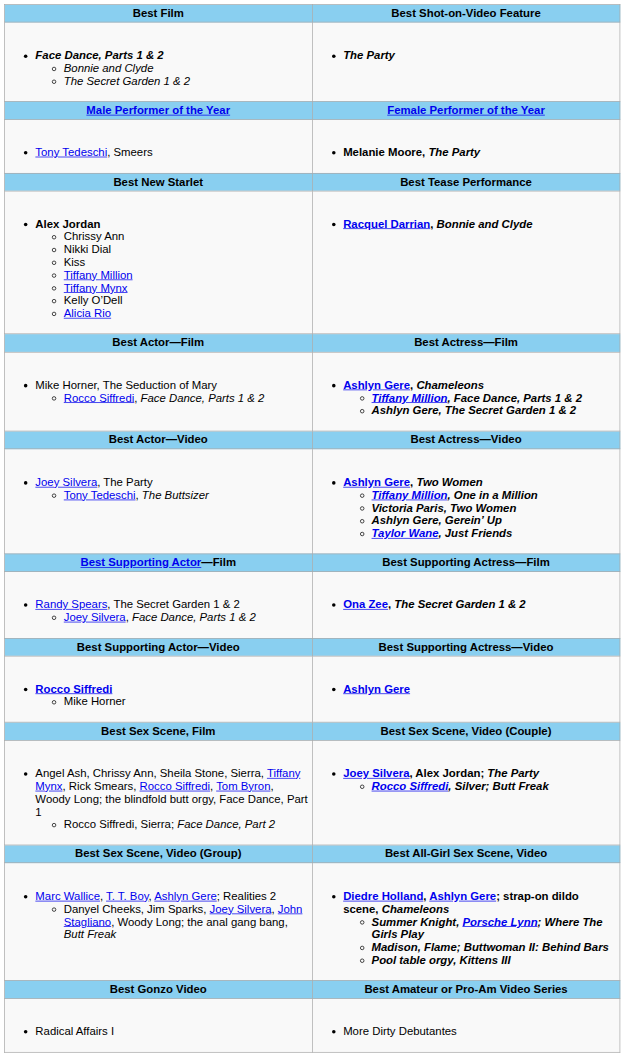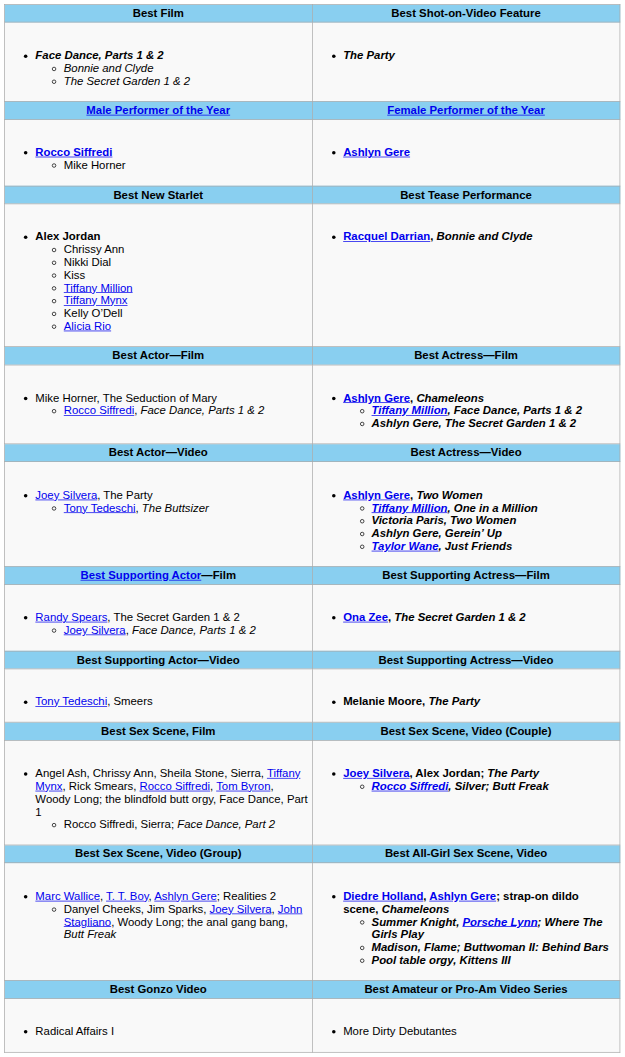rows swapped: Rocco Siffredi Mike Horner <-> Tony Tedeschi, Smeers
